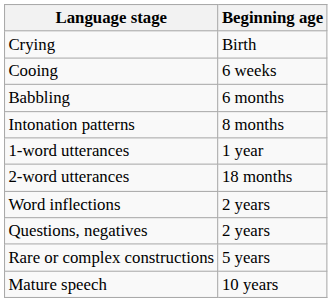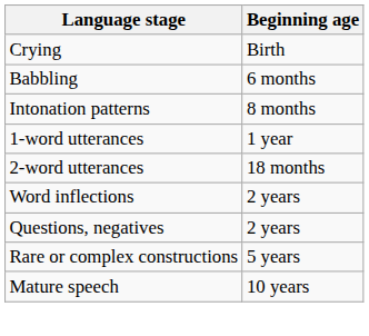- row: Cooing | 6 weeks
